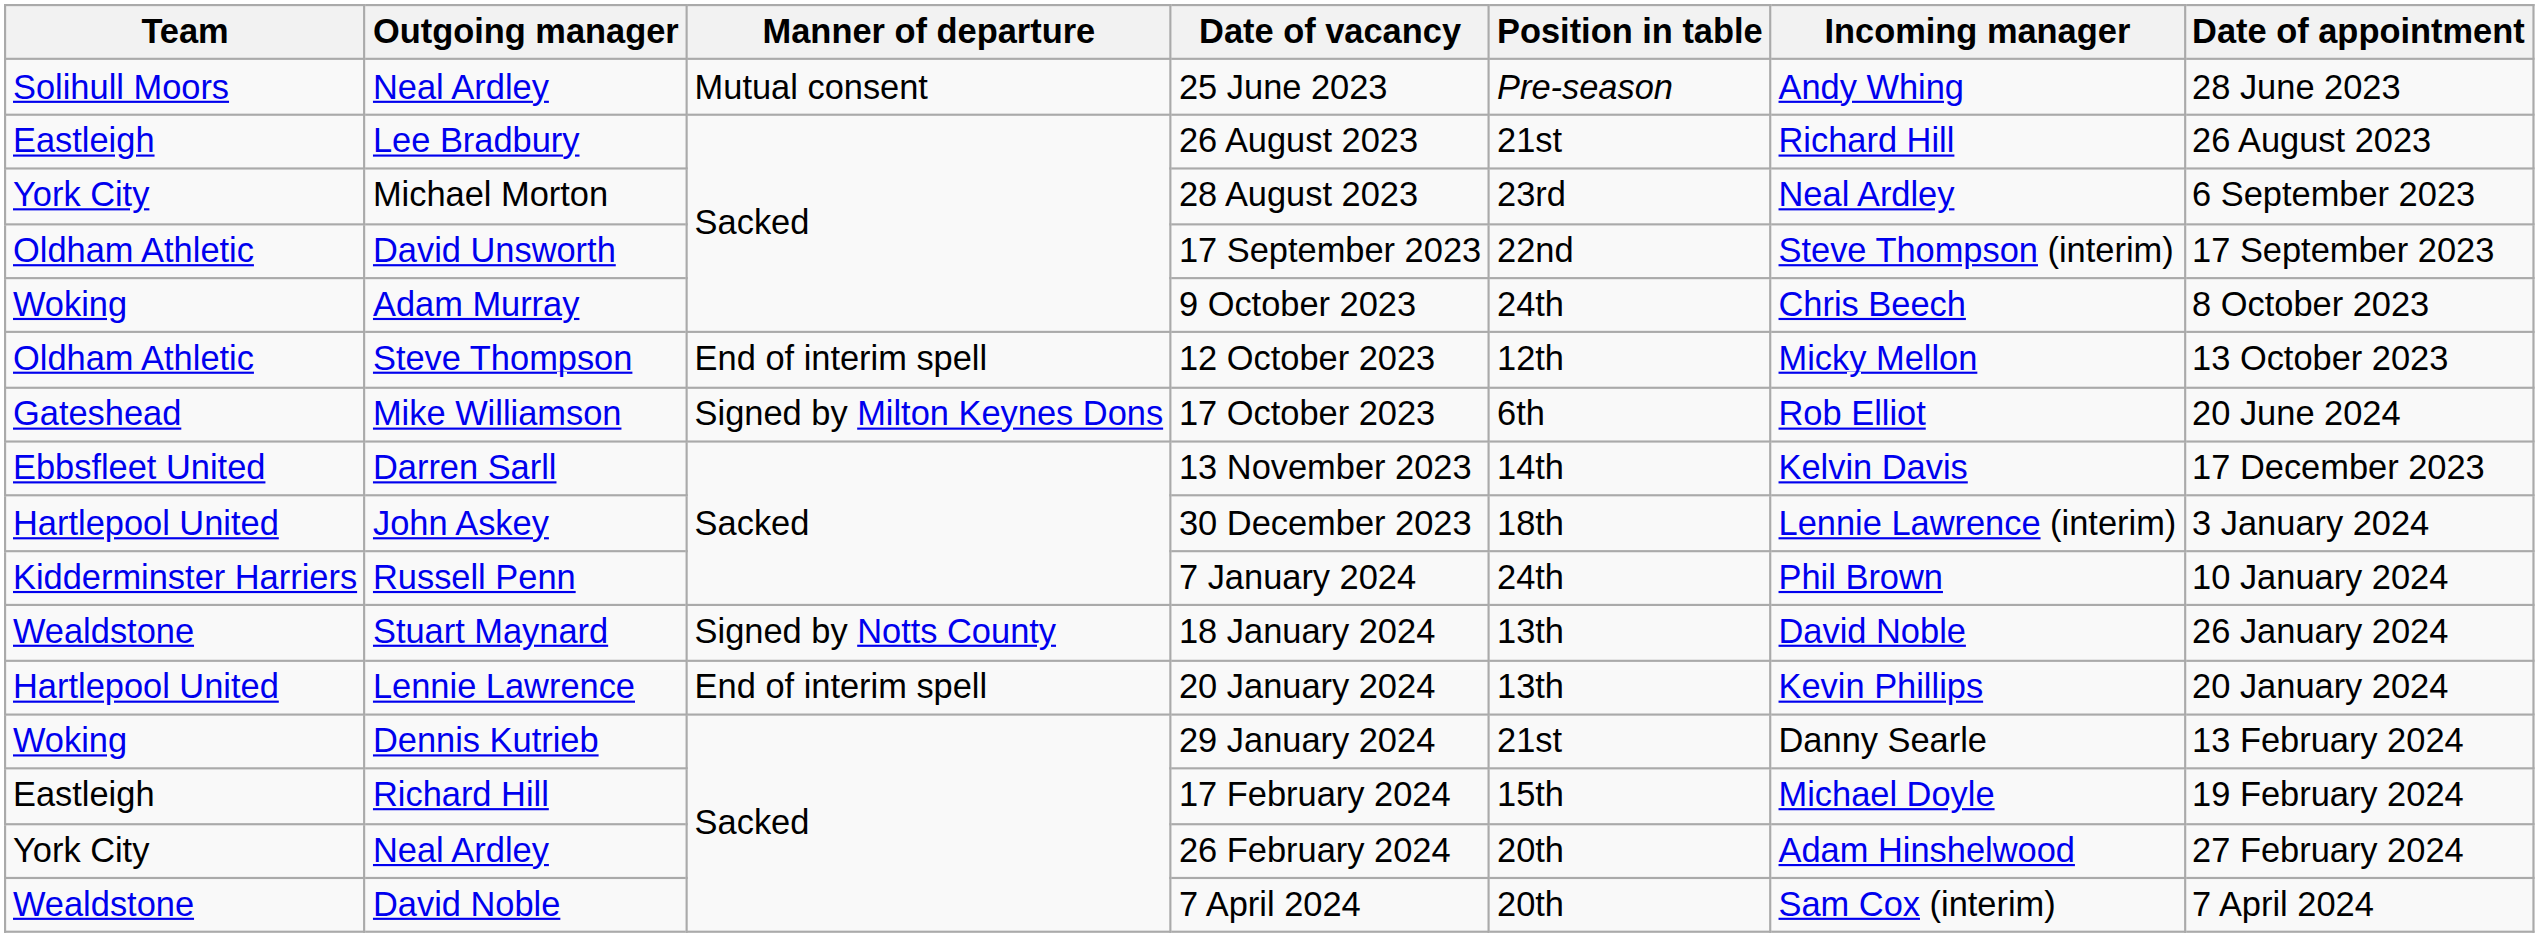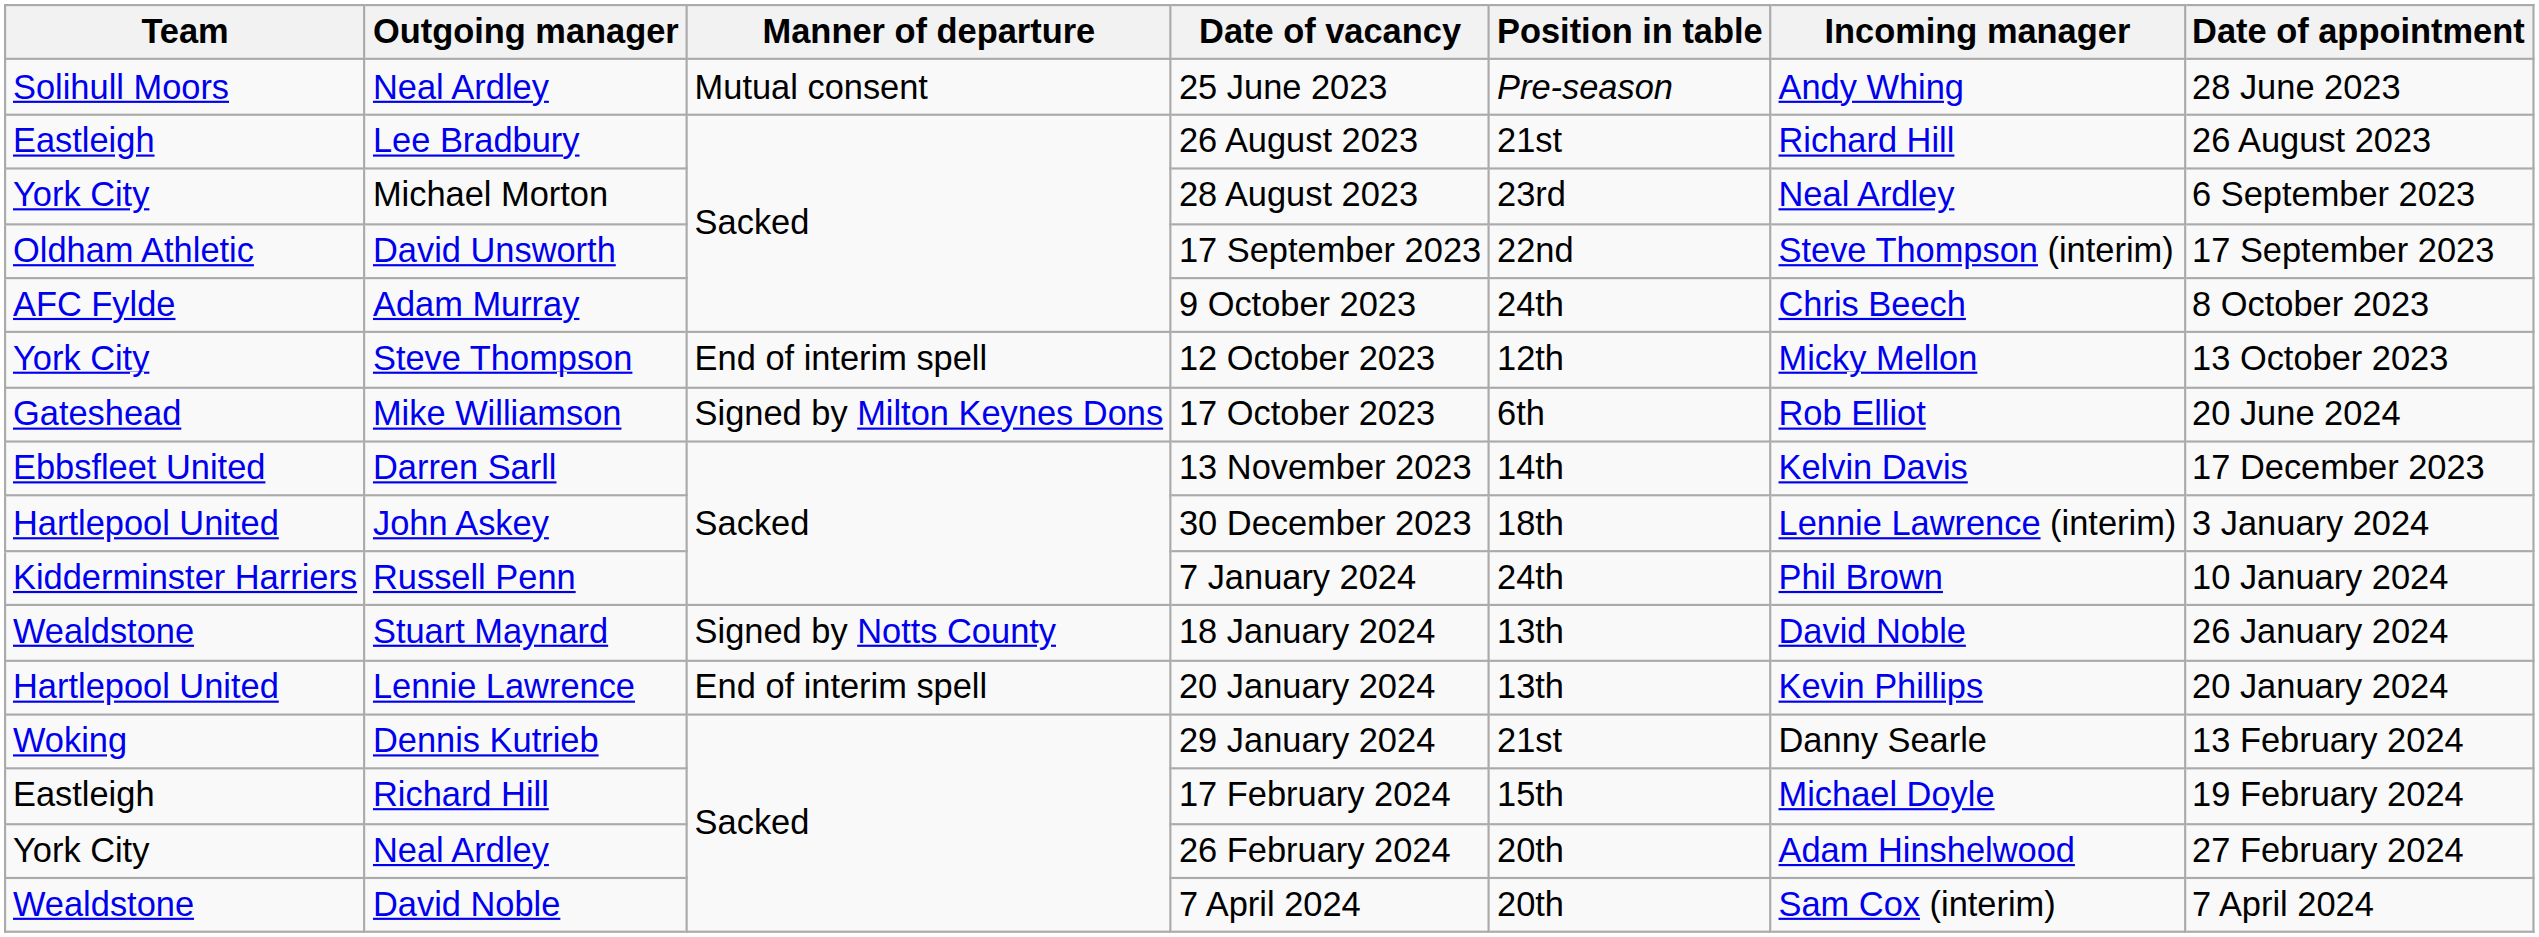9 October 2023 | Team: Woking -> AFC Fylde
12 October 2023 | Team: Oldham Athletic -> York City
